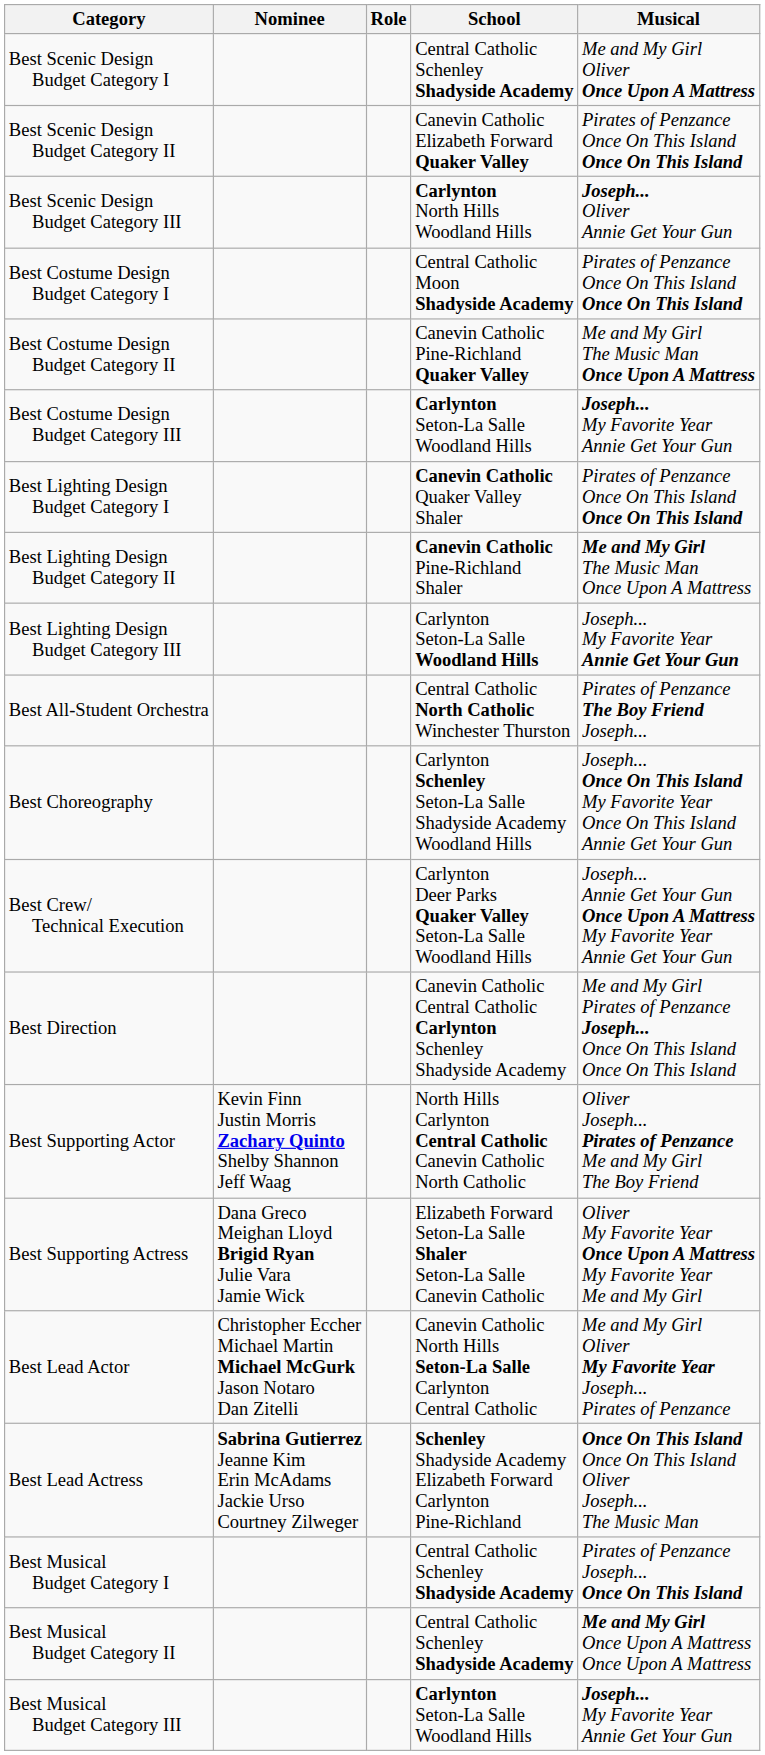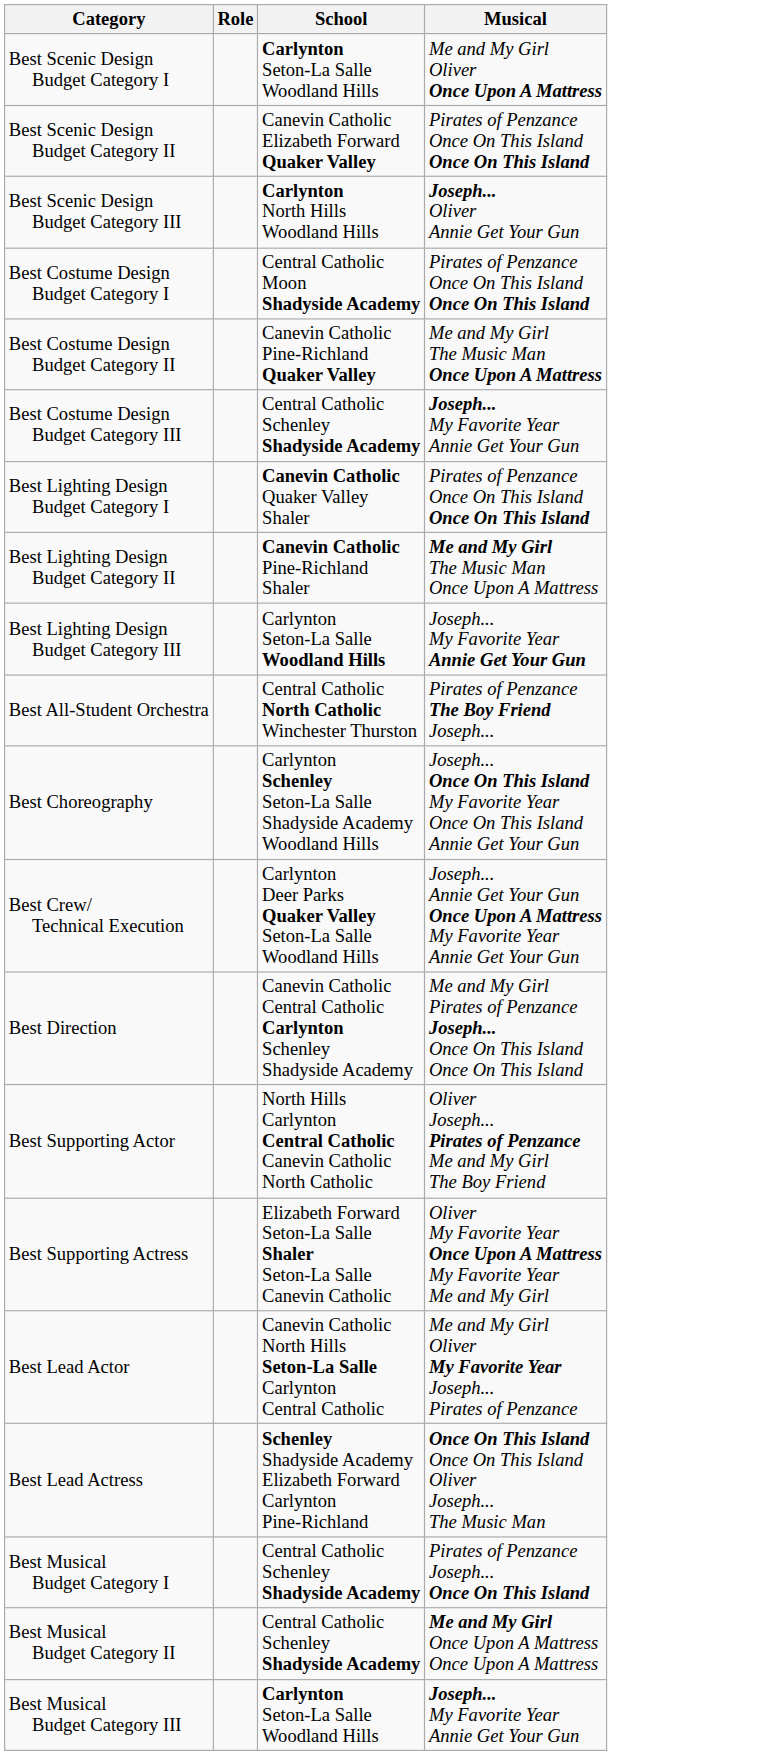- column: Nominee | Kevin Finn Justin Morris Zachary Quinto Shelby Shannon Jeff Waag | Dana Greco Meighan Lloyd Brigid Ryan Julie Vara Jamie Wick | Christopher Eccher Michael Martin Michael McGurk Jason Notaro Dan Zitelli | Sabrina Gutierrez Jeanne Kim Erin McAdams Jackie Urso Courtney Zilweger
Best Scenic Design Budget Category I | School: Central Catholic Schenley Shadyside Academy -> Carlynton Seton-La Salle Woodland Hills
Best Costume Design Budget Category III | School: Carlynton Seton-La Salle Woodland Hills -> Central Catholic Schenley Shadyside Academy
